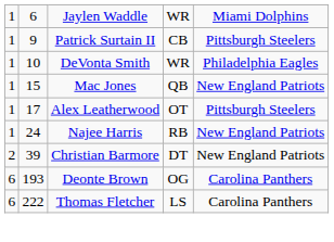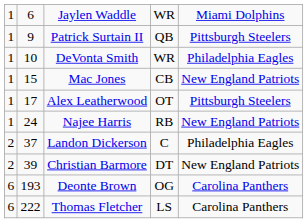Patrick Surtain II | column 4: CB -> QB
Mac Jones | column 4: QB -> CB
+ row: 2 | 37 | Landon Dickerson | C | Philadelphia Eagles
